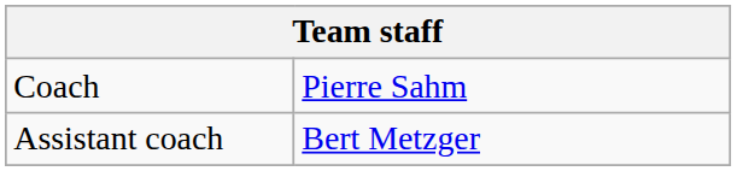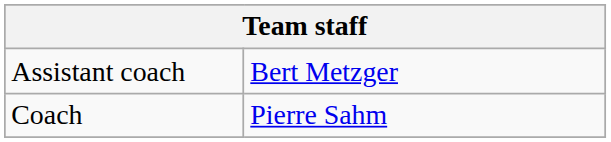rows swapped: Coach <-> Assistant coach
